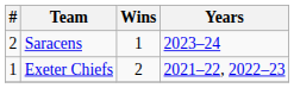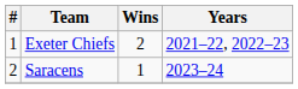rows swapped: Exeter Chiefs <-> Saracens
